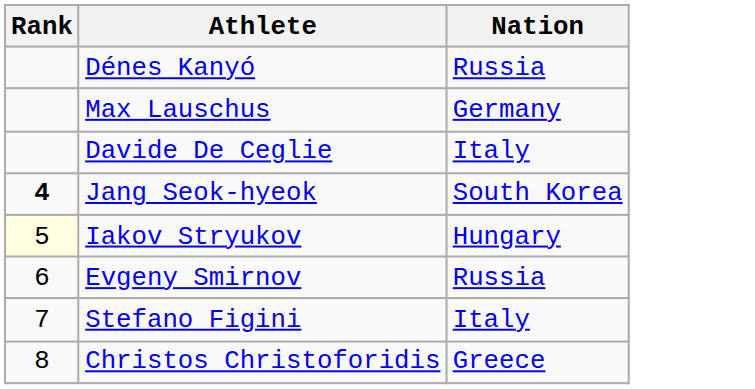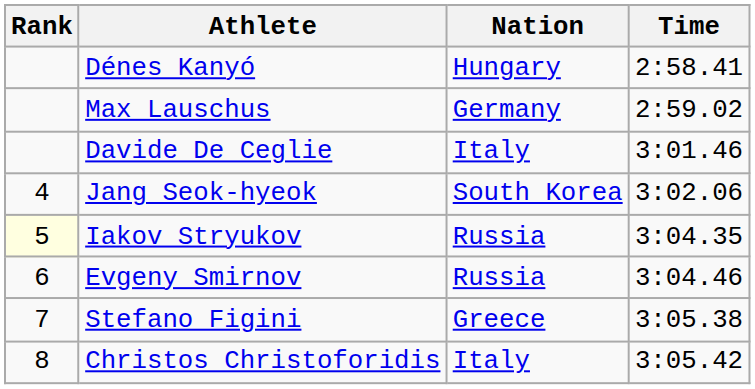+ column: Time | 2:58.41 | 2:59.02 | 3:01.46 | 3:02.06 | 3:04.35 | 3:04.46 | 3:05.38 | 3:05.42
Dénes Kanyó | Nation: Russia -> Hungary
Jang Seok-hyeok | Rank: bold -> normal
Iakov Stryukov | Nation: Hungary -> Russia
Stefano Figini | Nation: Italy -> Greece
Christos Christoforidis | Nation: Greece -> Italy
